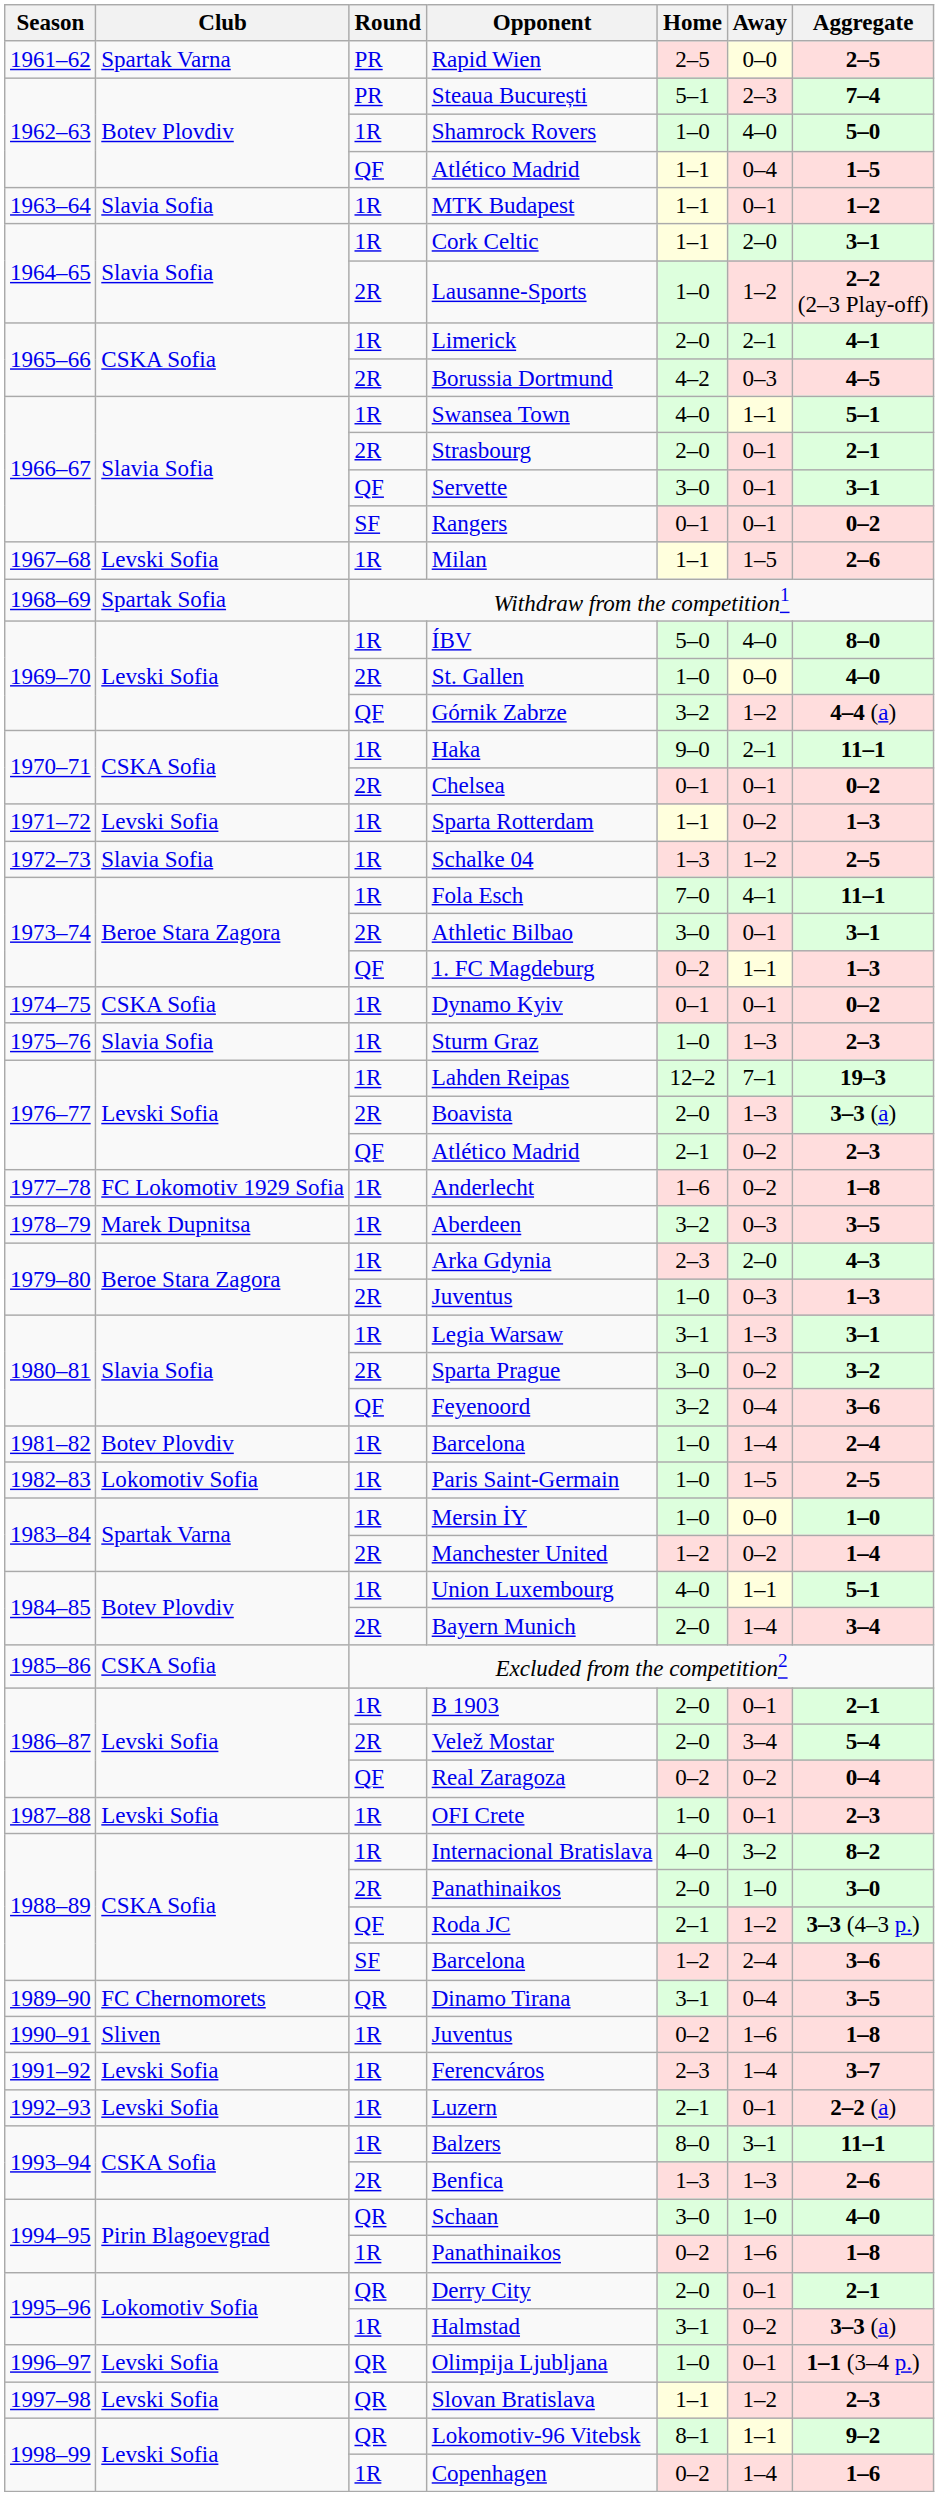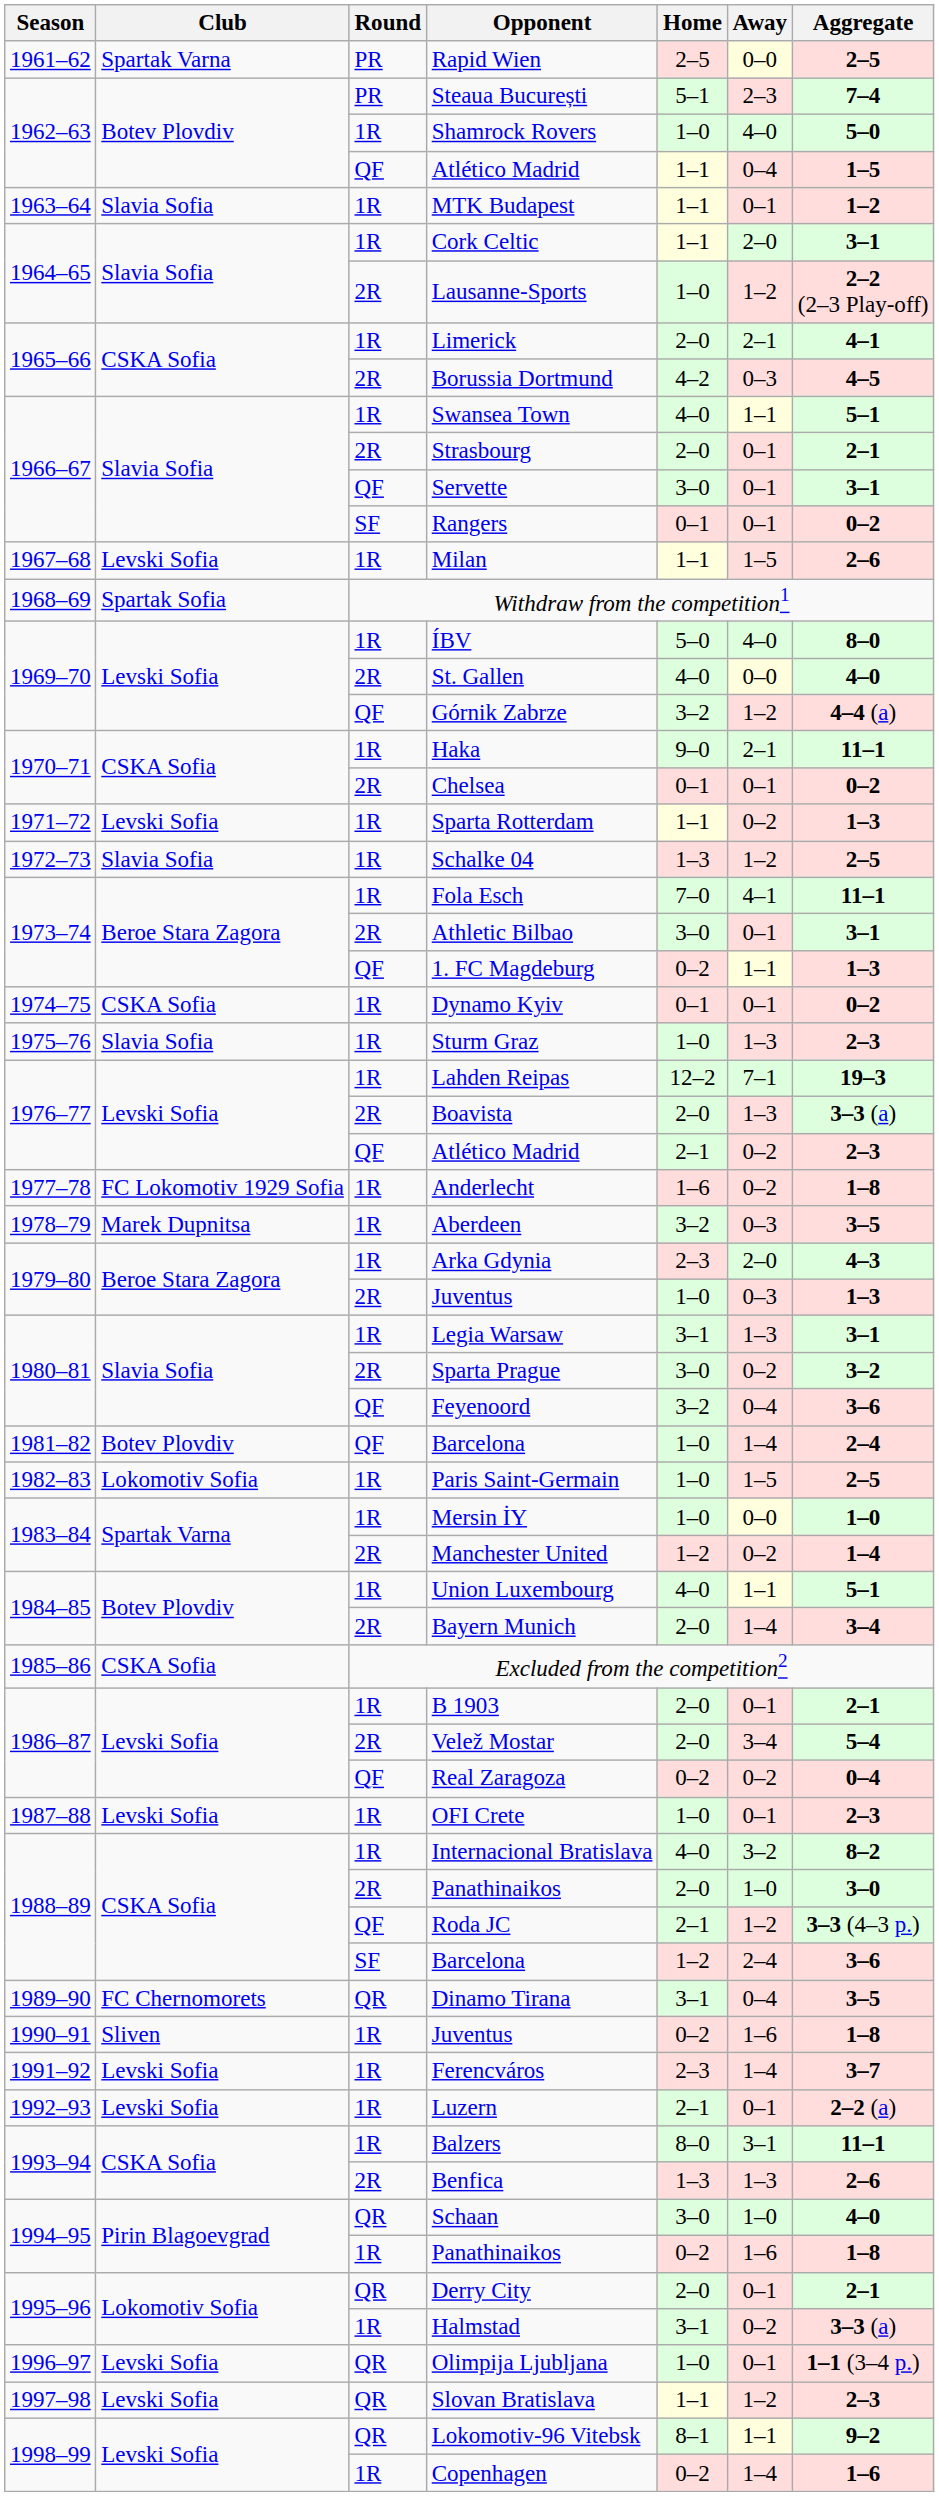St. Gallen | Home: 1–0 -> 4–0
1981–82 / Barcelona | Round: 1R -> QF
